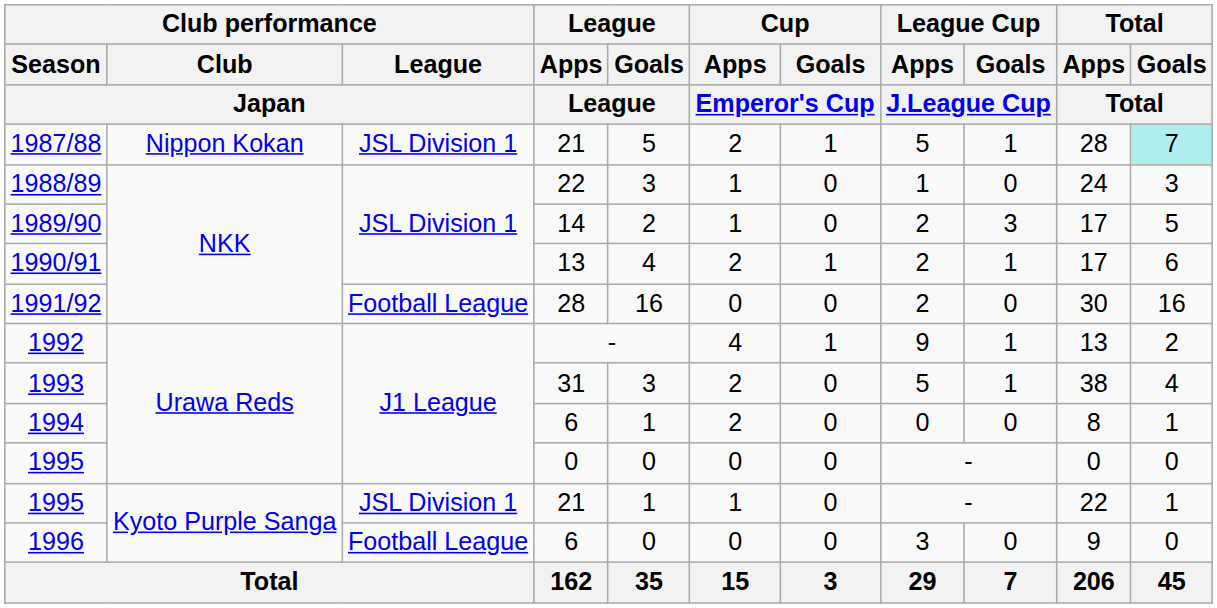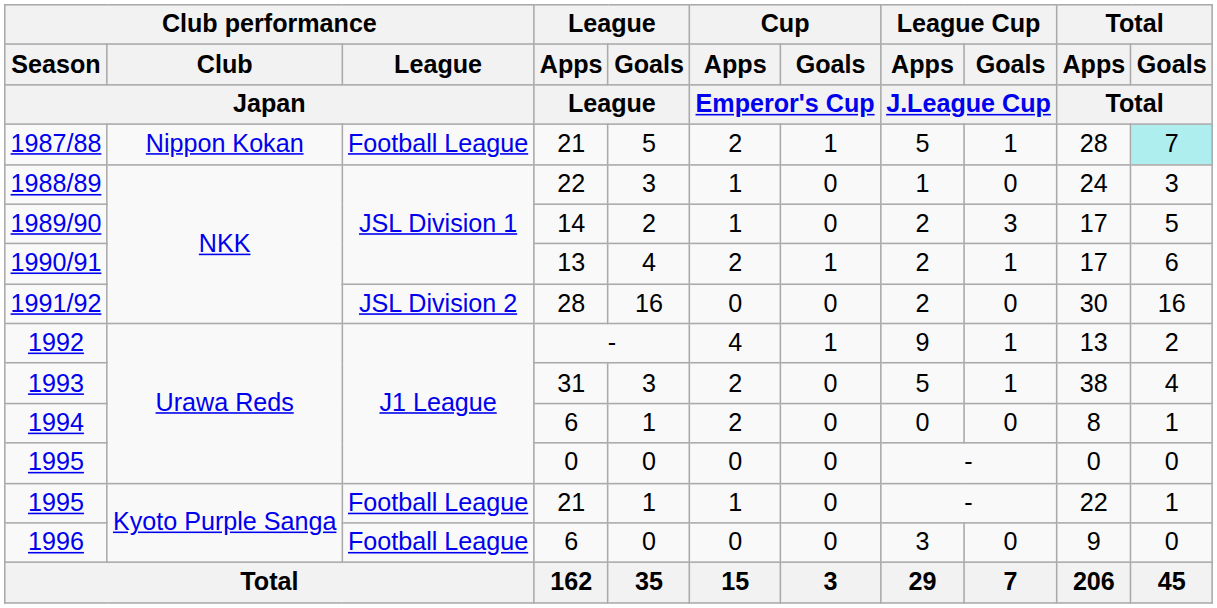1987/88 | Club performance / League / Japan: JSL Division 1 -> Football League
1991/92 | Club performance / League / Japan: Football League -> JSL Division 2
1995 / 21 | Club performance / League / Japan: JSL Division 1 -> Football League
